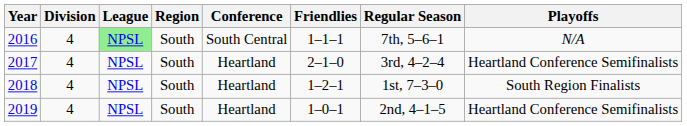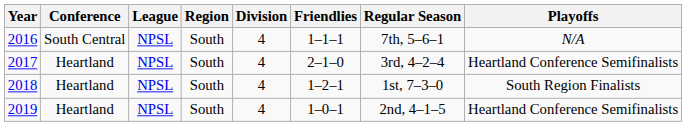columns swapped: Division <-> Conference
2016 | League: lightgreen background -> no background
